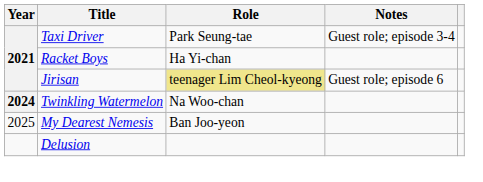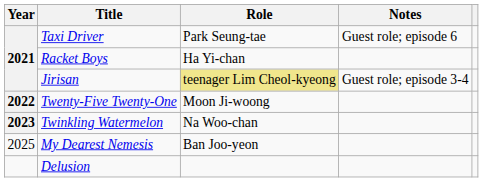Taxi Driver | Notes: Guest role; episode 3-4 -> Guest role; episode 6
Jirisan | Notes: Guest role; episode 6 -> Guest role; episode 3-4
+ row: 2022 | Twenty-Five Twenty-One | Moon Ji-woong
Twinkling Watermelon | Year: 2024 -> 2023
